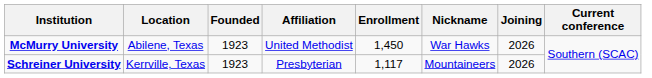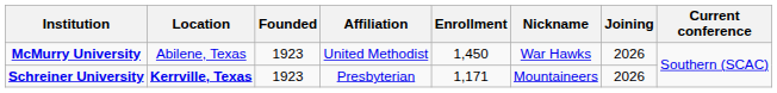Schreiner University | Location: normal -> bold
Schreiner University | Enrollment: 1,117 -> 1,171
